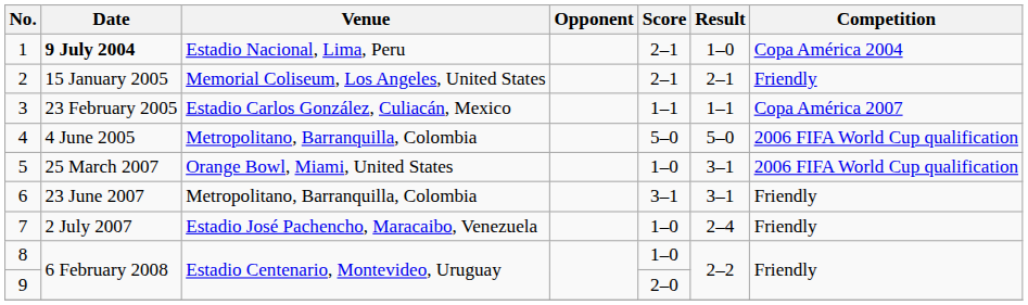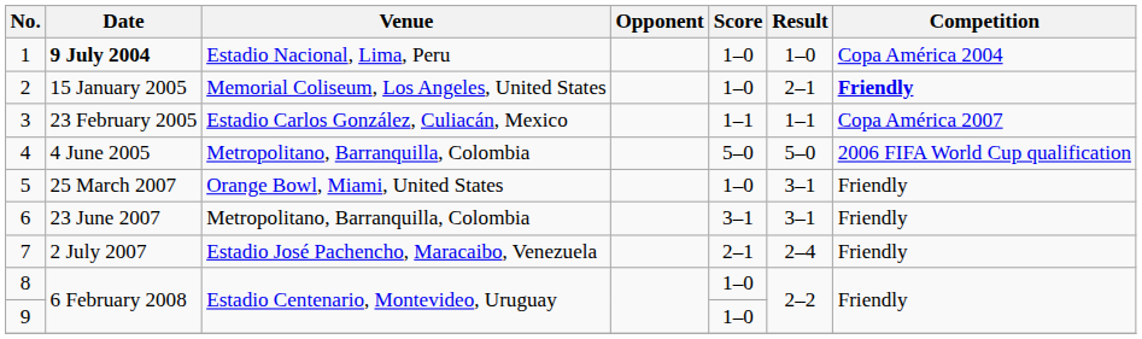1 | Score: 2–1 -> 1–0
2 | Score: 2–1 -> 1–0
2 | Competition: normal -> bold
5 | Competition: 2006 FIFA World Cup qualification -> Friendly
7 | Score: 1–0 -> 2–1
9 | Score: 2–0 -> 1–0
